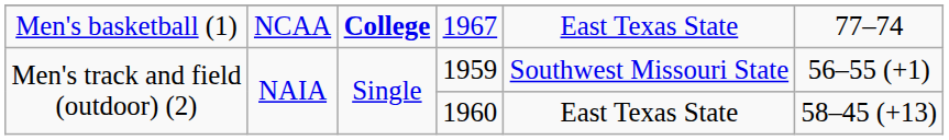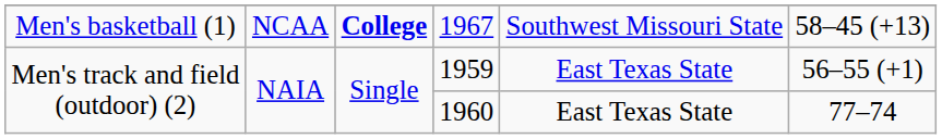1967 | column 5: East Texas State -> Southwest Missouri State
1967 | column 6: 77–74 -> 58–45 (+13)
1959 | column 5: Southwest Missouri State -> East Texas State
1960 | column 6: 58–45 (+13) -> 77–74
